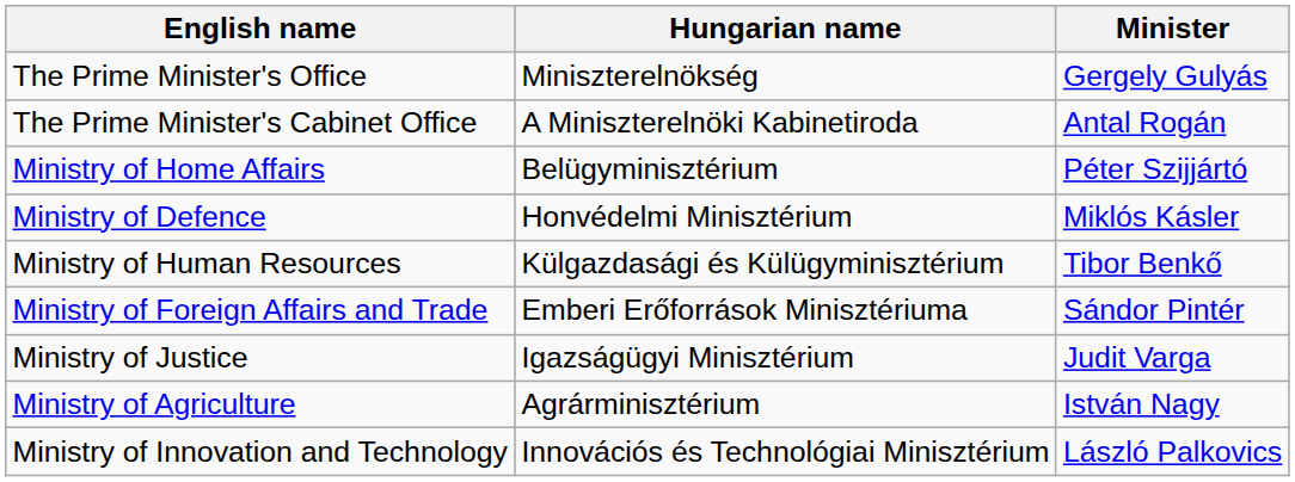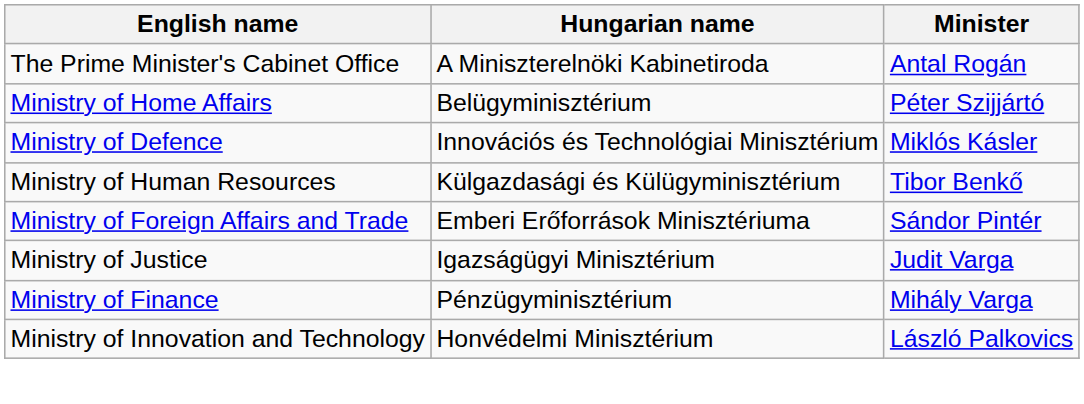- row: The Prime Minister's Office | Miniszterelnökség | Gergely Gulyás
Ministry of Defence | Hungarian name: Honvédelmi Minisztérium -> Innovációs és Technológiai Minisztérium
+ row: Ministry of Finance | Pénzügyminisztérium | Mihály Varga
- row: Ministry of Agriculture | Agrárminisztérium | István Nagy
Ministry of Innovation and Technology | Hungarian name: Innovációs és Technológiai Minisztérium -> Honvédelmi Minisztérium
